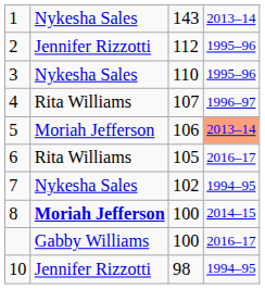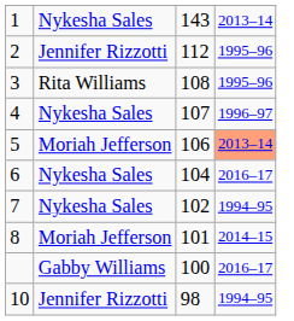3 | column 2: Nykesha Sales -> Rita Williams
3 | column 3: 110 -> 108
4 | column 2: Rita Williams -> Nykesha Sales
6 | column 2: Rita Williams -> Nykesha Sales
6 | column 3: 105 -> 104
8 | column 2: bold -> normal
8 | column 3: 100 -> 101
